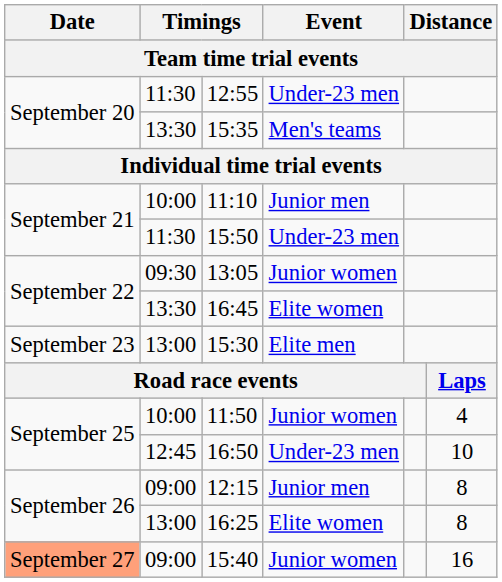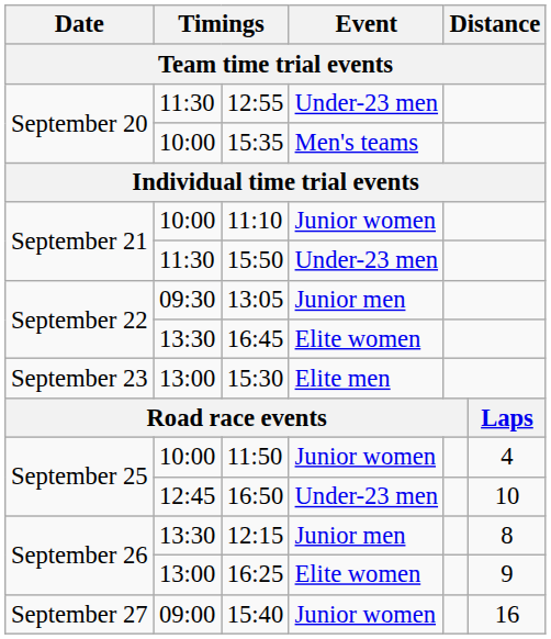15:35 | column 2: 13:30 -> 10:00
11:10 | Event / Team time trial events: Junior men -> Junior women
13:05 | Event / Team time trial events: Junior women -> Junior men
12:15 | column 2: 09:00 -> 13:30
16:25 | column 6: 8 -> 9
15:40 | Date / Team time trial events: lightsalmon background -> no background
